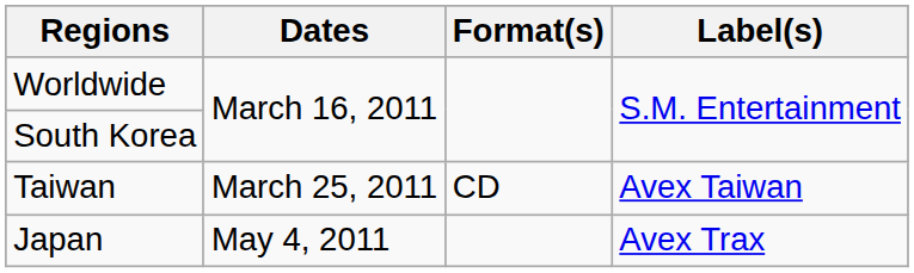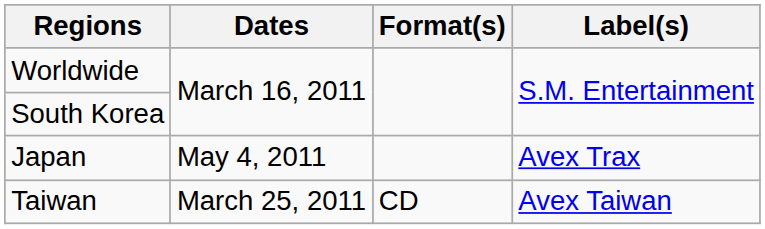rows swapped: Taiwan <-> Japan
